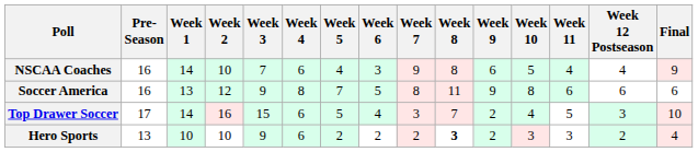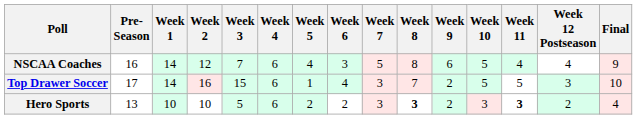NSCAA Coaches | Week 2: 10 -> 12
NSCAA Coaches | Week 7: 9 -> 5
- row: Soccer America | 16 | 13 | 12 | 9 | 8 | 7 | 5 | 8 | 11 | 9 | 8 | 6 | 6 | 6
Top Drawer Soccer | Week 5: 5 -> 1
Top Drawer Soccer | Week 10: 4 -> 5
Hero Sports | Week 3: 9 -> 5
Hero Sports | Week 7: 2 -> 3
Hero Sports | Week 11: normal -> bold
